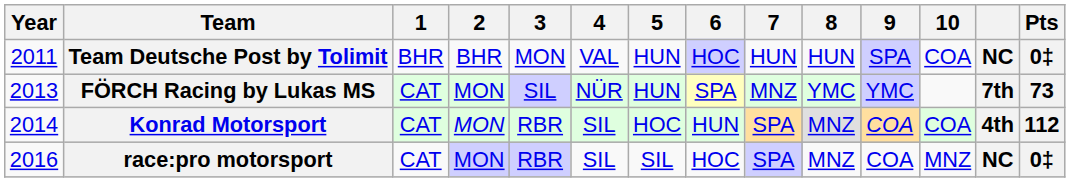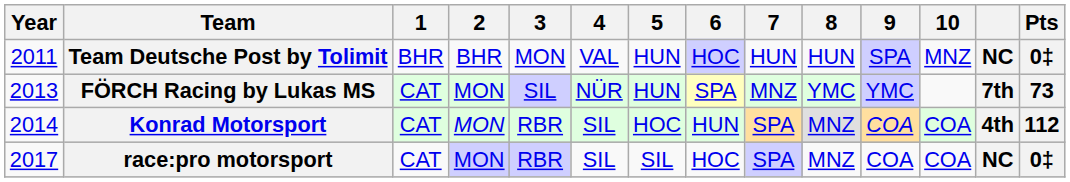Team Deutsche Post by Tolimit | 10: COA -> MNZ
race:pro motorsport | Year: 2016 -> 2017
race:pro motorsport | 10: MNZ -> COA
